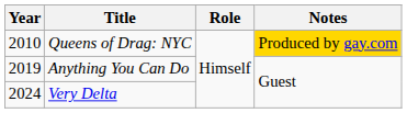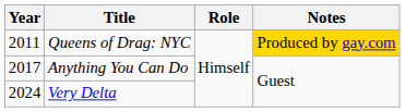Queens of Drag: NYC | Year: 2010 -> 2011
Anything You Can Do | Year: 2019 -> 2017
